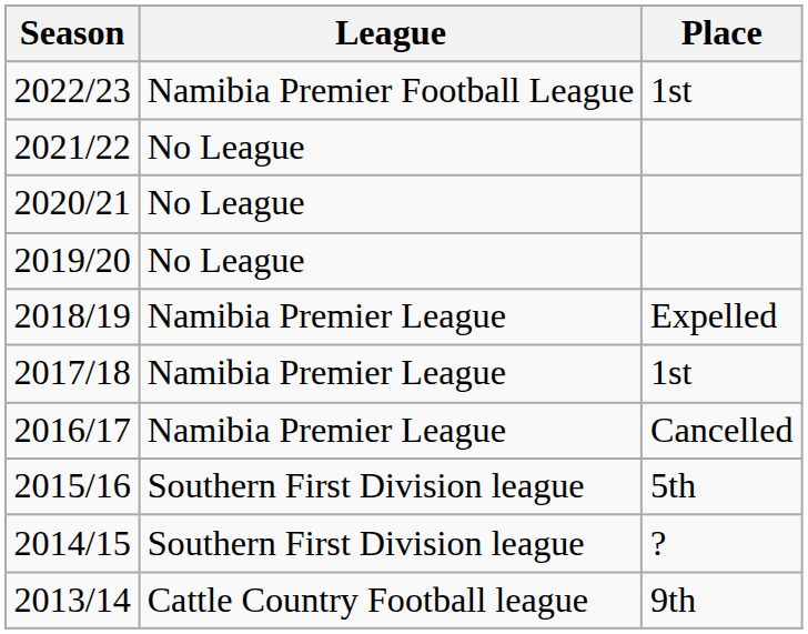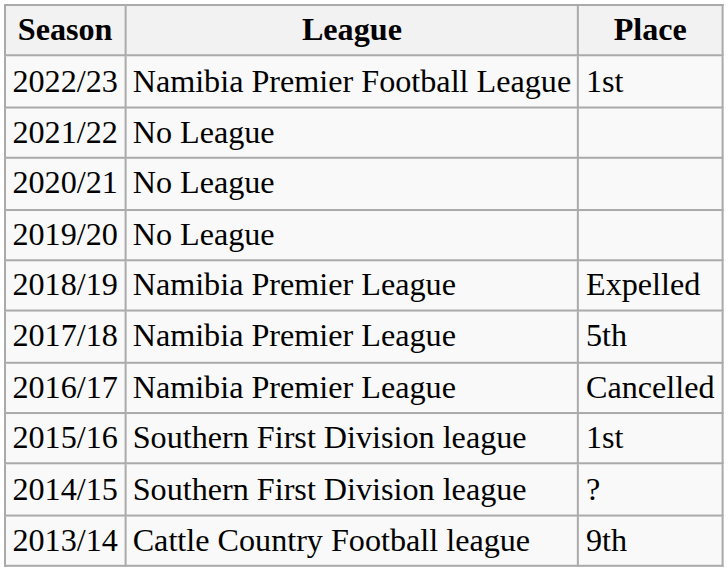2017/18 | Place: 1st -> 5th
2015/16 | Place: 5th -> 1st
